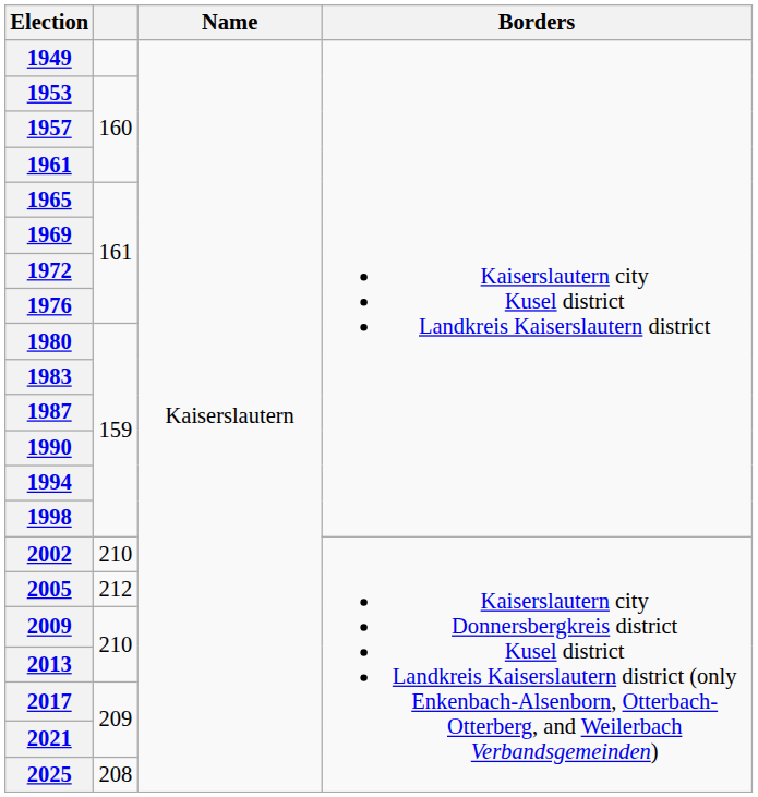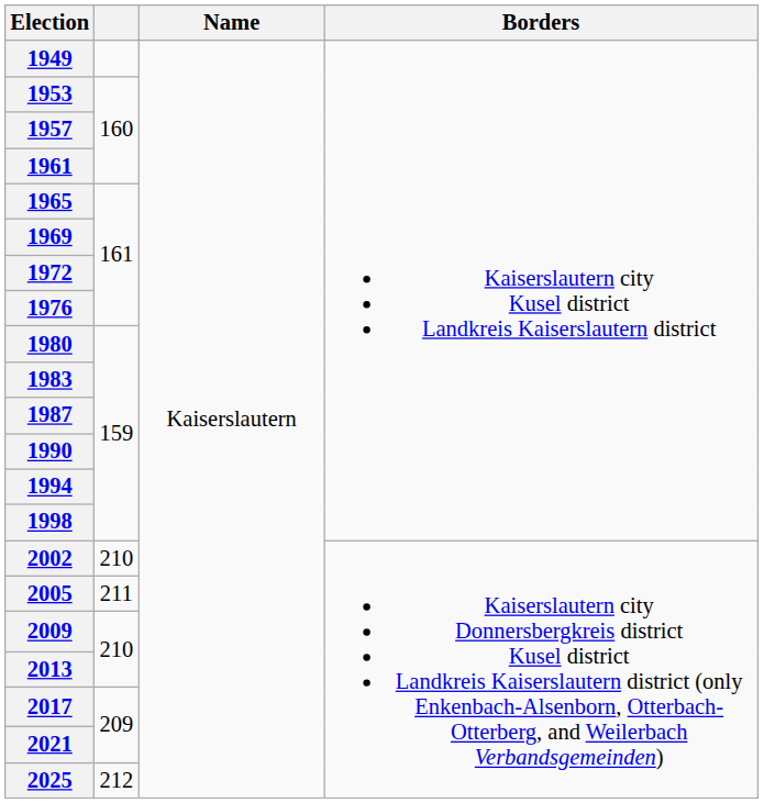2005 | column 2: 212 -> 211
2025 | column 2: 208 -> 212
